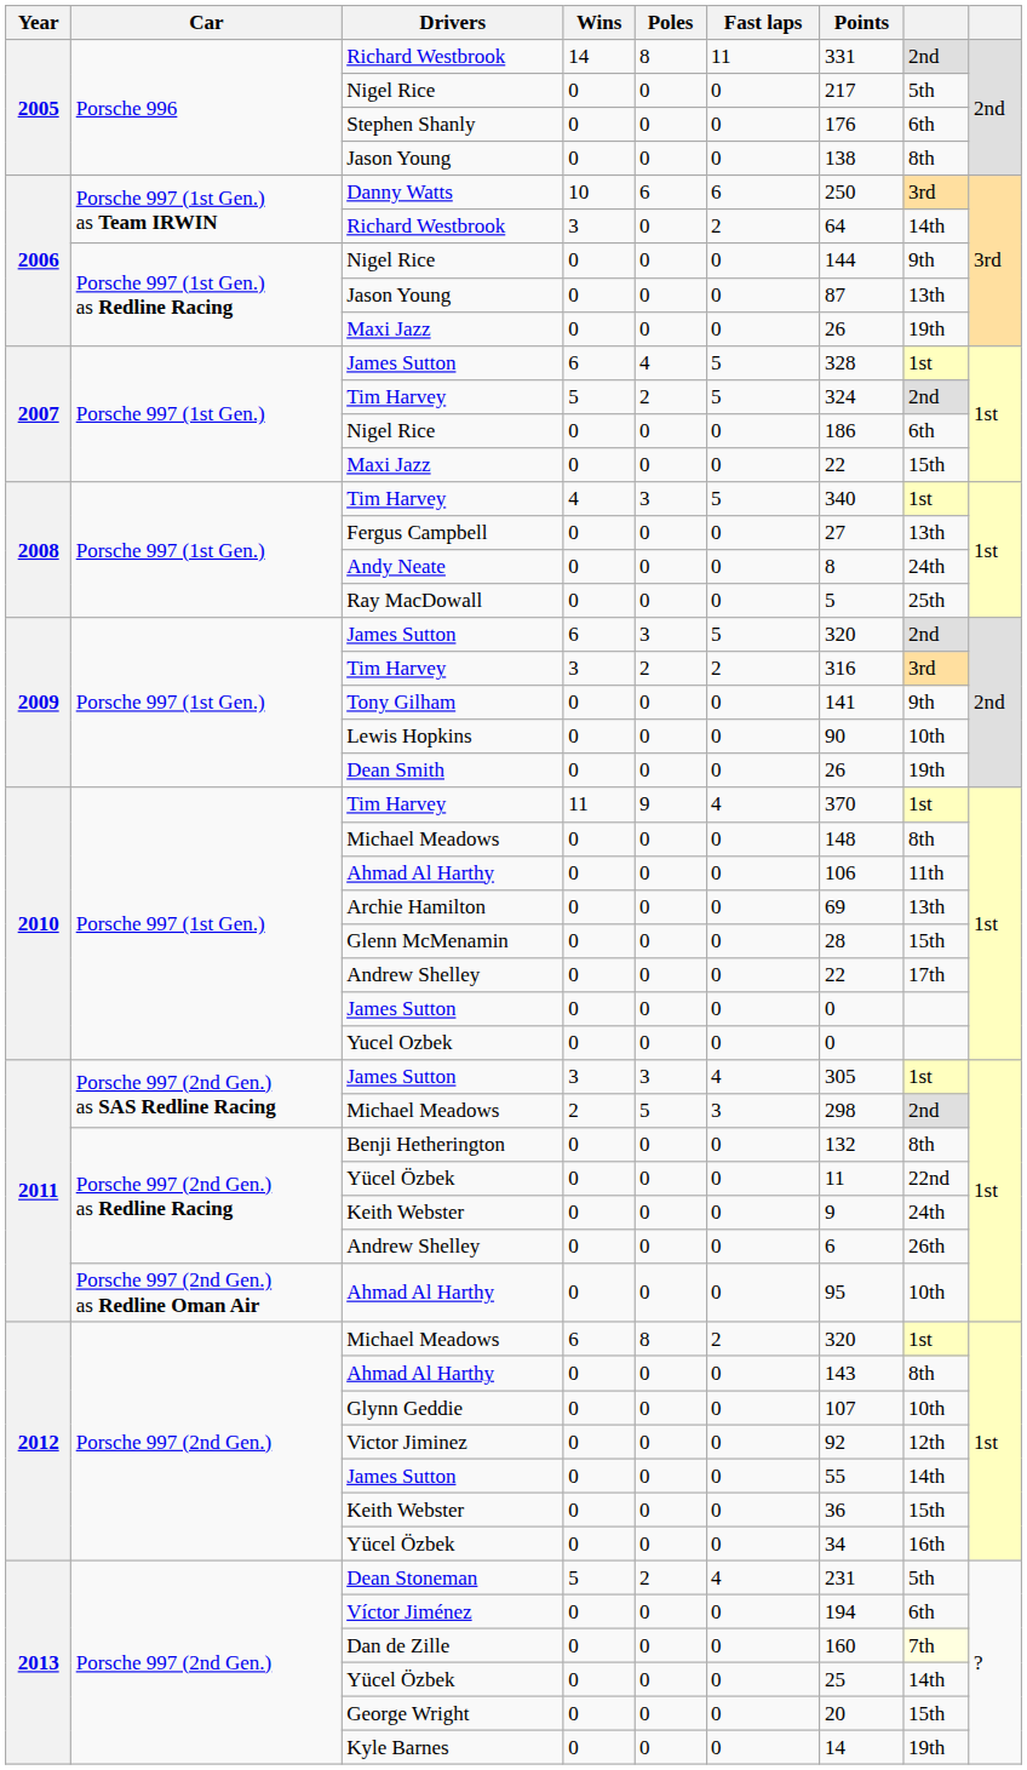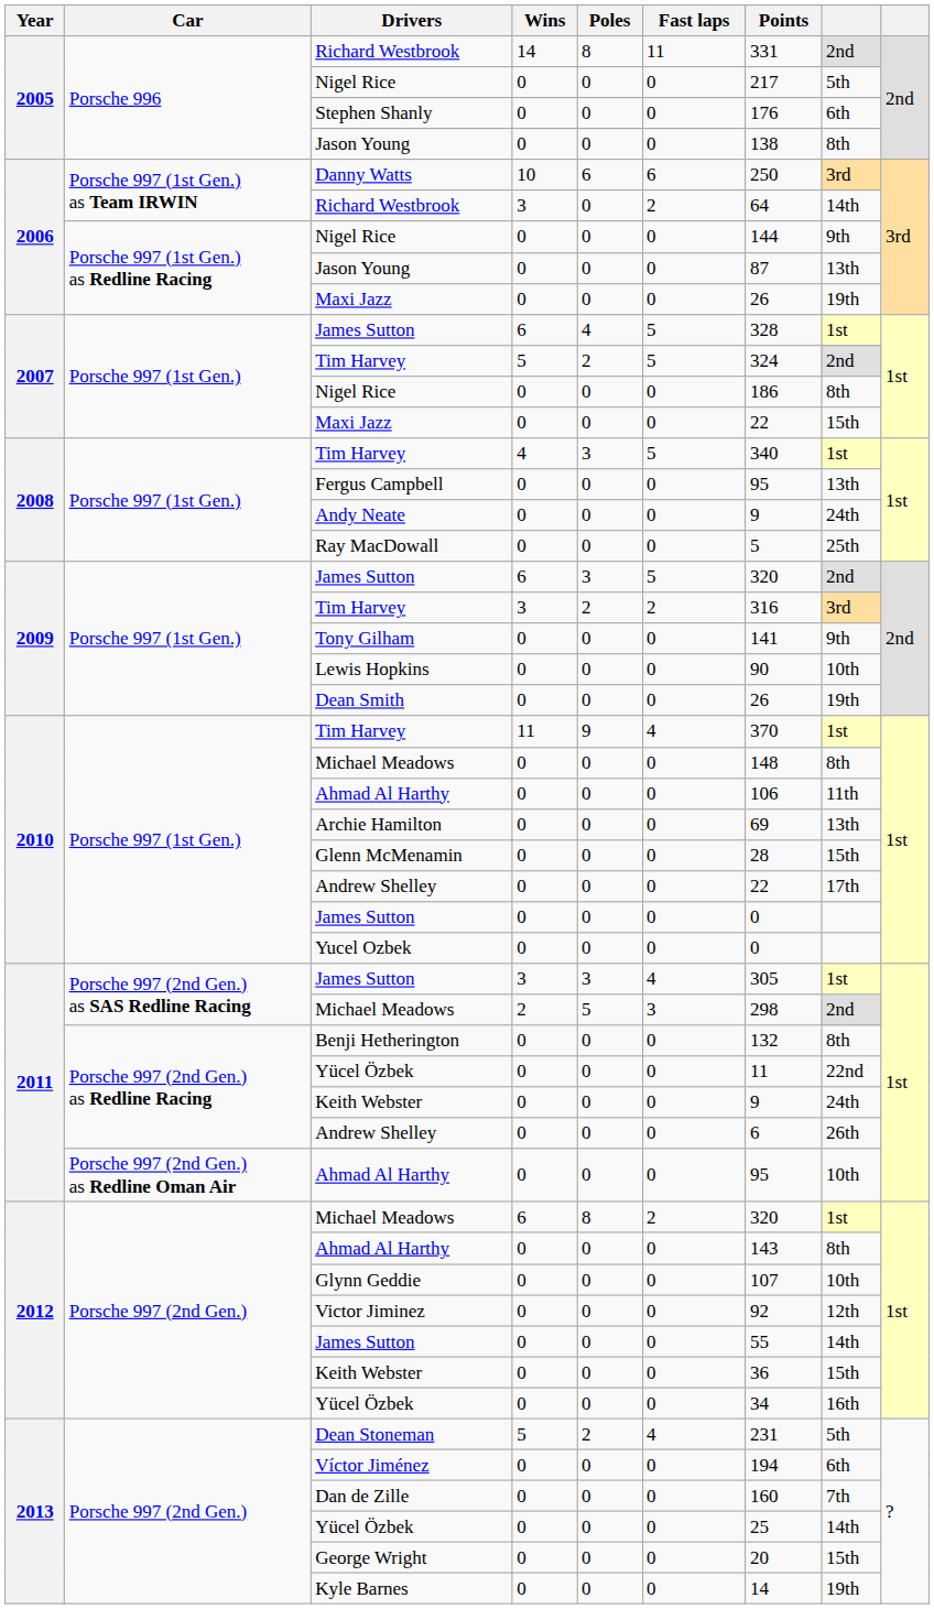2007 / Nigel Rice | column 8: 6th -> 8th
Fergus Campbell | Points: 27 -> 95
Andy Neate | Points: 8 -> 9
Dan de Zille | column 8: lightyellow background -> no background
